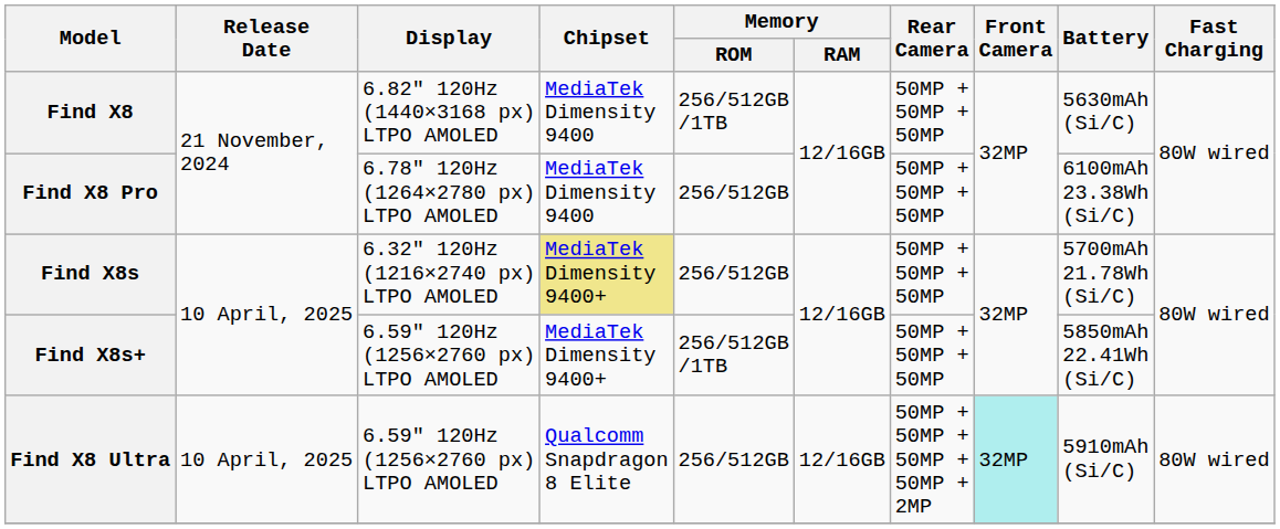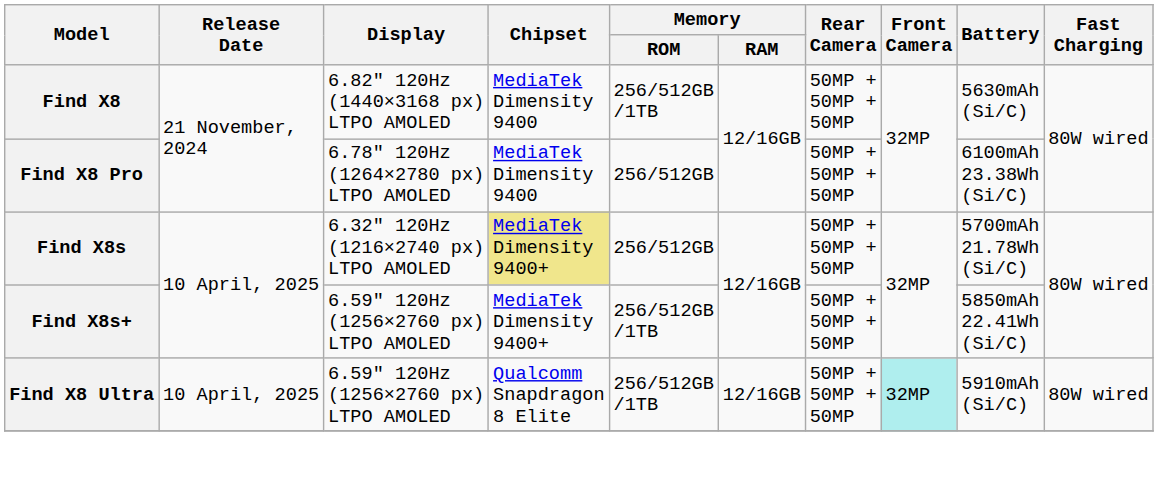Find X8 Ultra | Memory / ROM: 256/512GB -> 256/512GB /1TB
Find X8 Ultra | Rear Camera: 50MP + 50MP + 50MP + 50MP + 2MP -> 50MP + 50MP + 50MP
